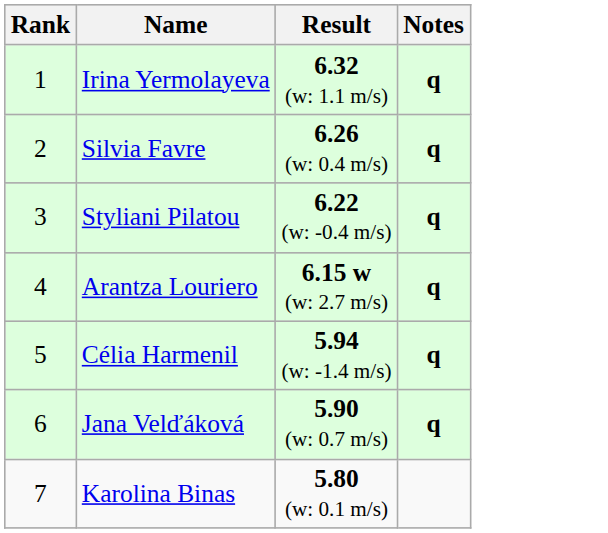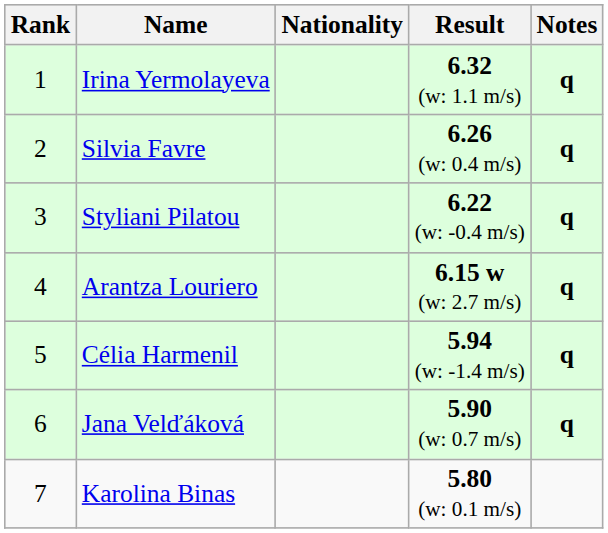+ column: Nationality
